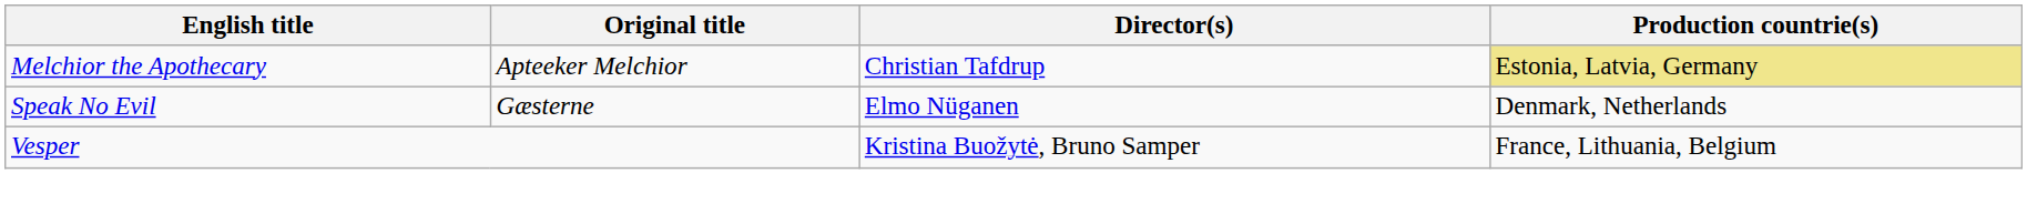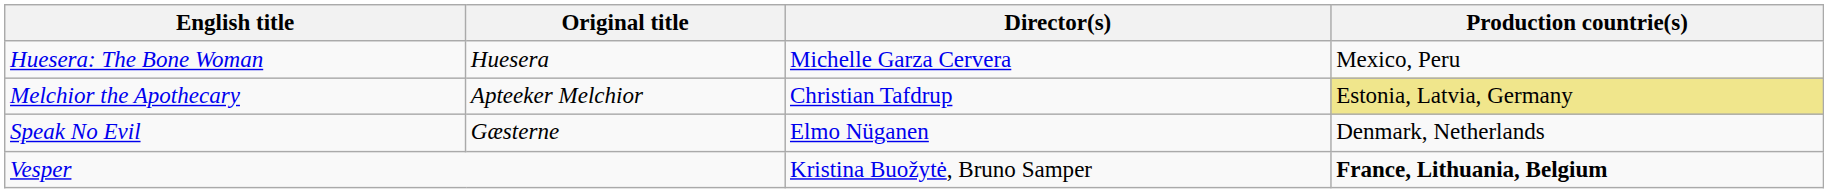+ row: Huesera: The Bone Woman | Huesera | Michelle Garza Cervera | Mexico, Peru
Vesper | Production countrie(s): normal -> bold
